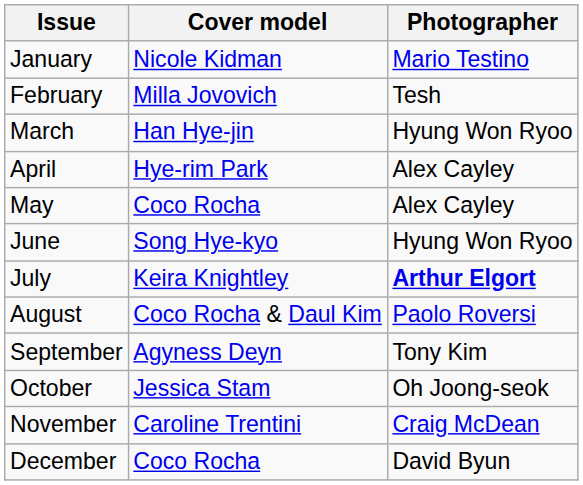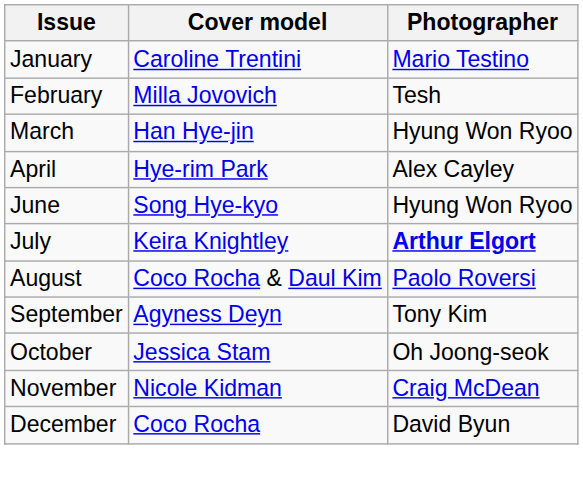January | Cover model: Nicole Kidman -> Caroline Trentini
- row: May | Coco Rocha | Alex Cayley
November | Cover model: Caroline Trentini -> Nicole Kidman
